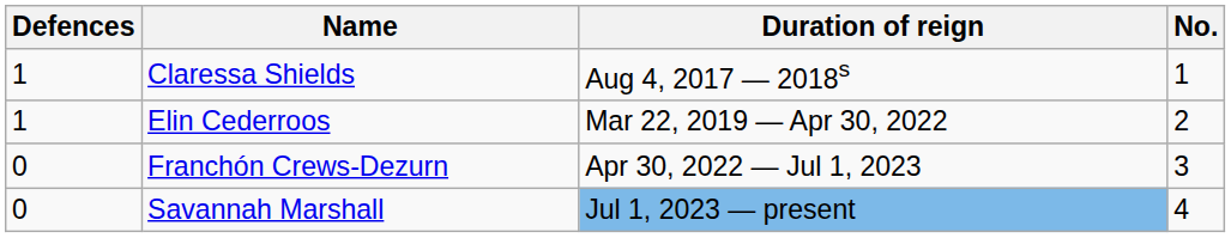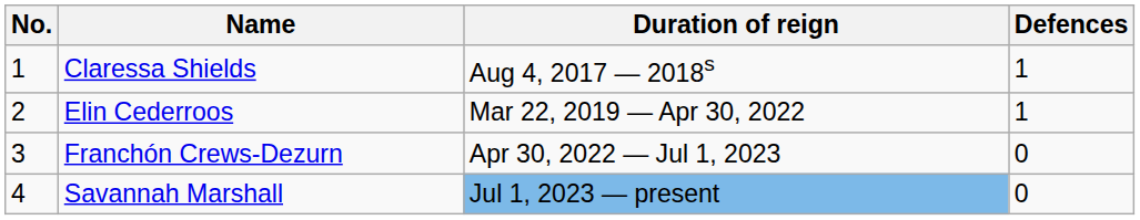columns swapped: No. <-> Defences
